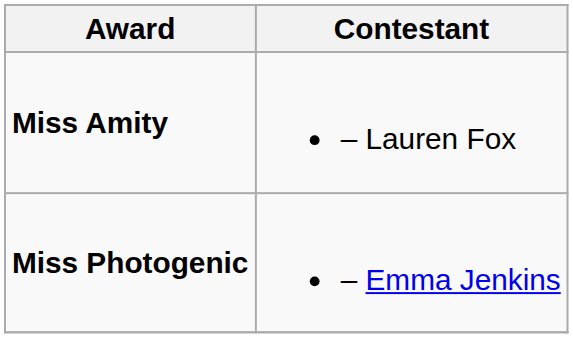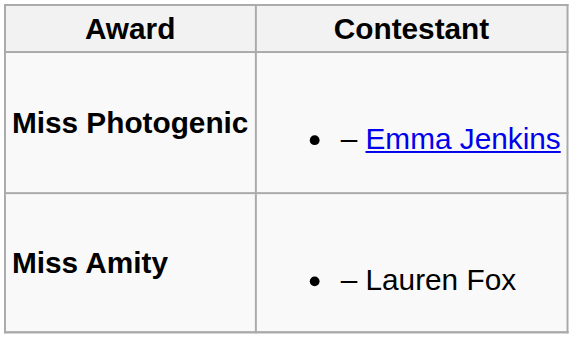rows swapped: Miss Amity <-> Miss Photogenic
